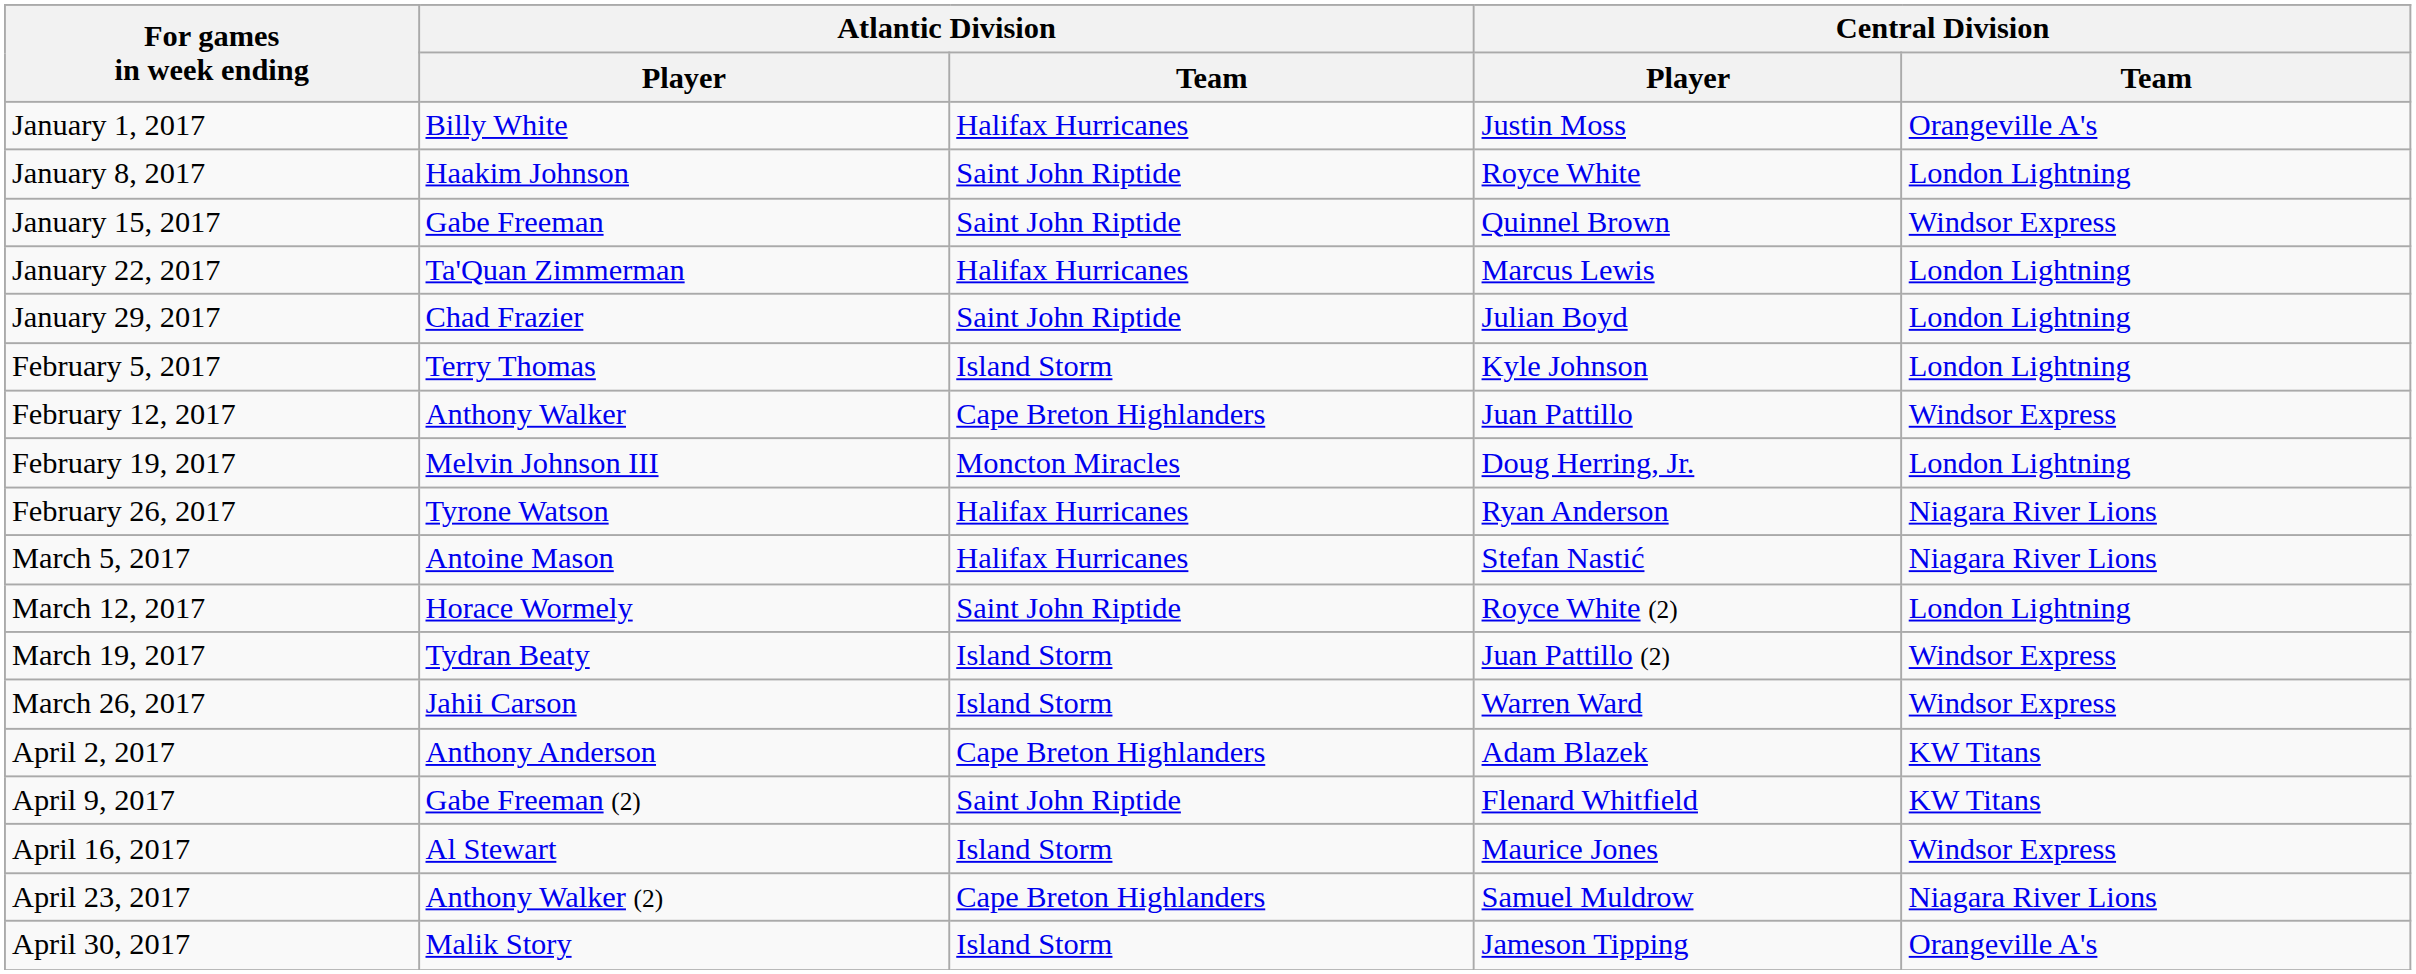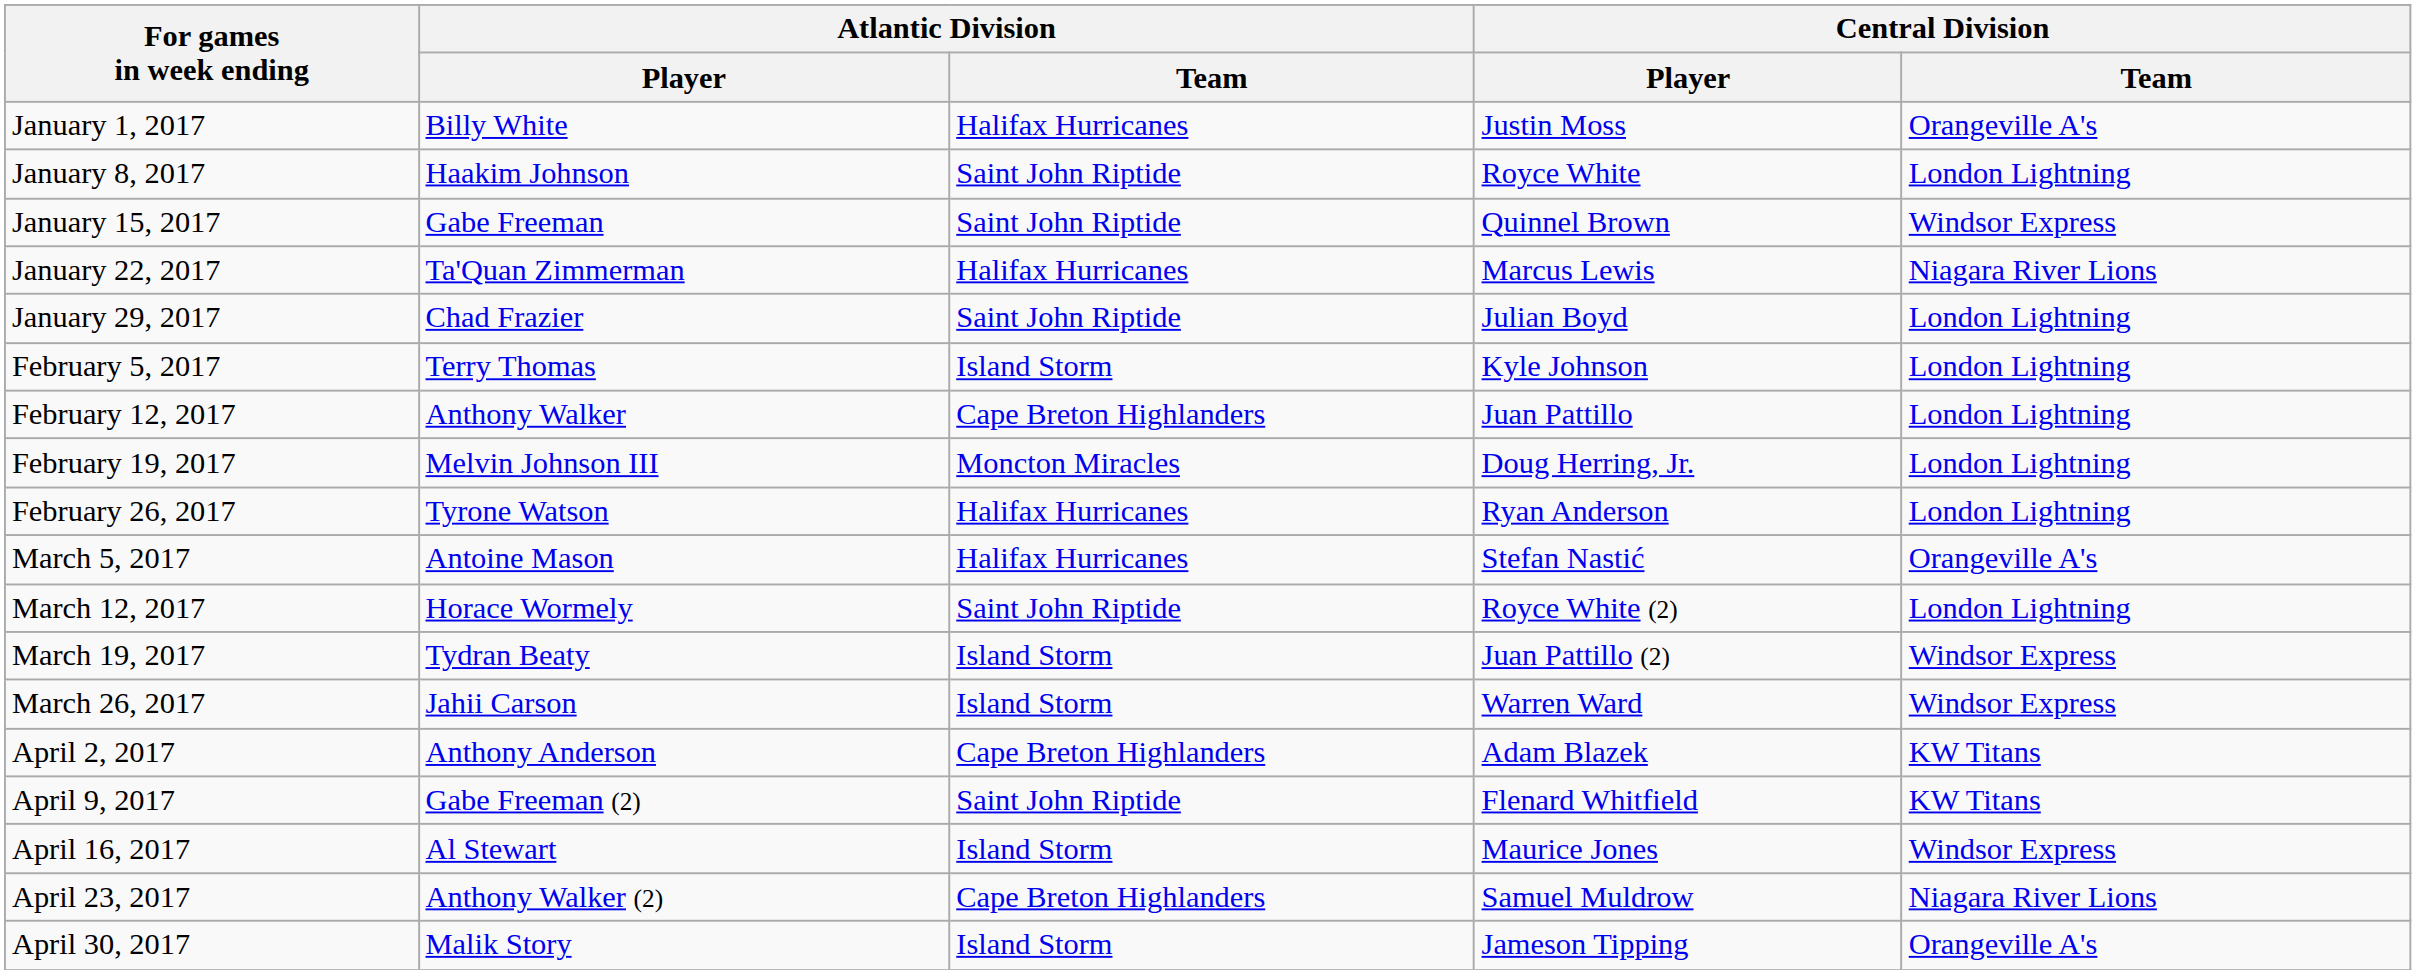January 22, 2017 | Central Division / Team: London Lightning -> Niagara River Lions
February 12, 2017 | Central Division / Team: Windsor Express -> London Lightning
February 26, 2017 | Central Division / Team: Niagara River Lions -> London Lightning
March 5, 2017 | Central Division / Team: Niagara River Lions -> Orangeville A's
